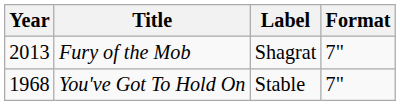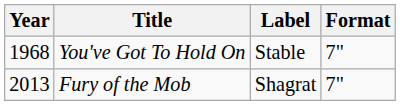rows swapped: You've Got To Hold On <-> Fury of the Mob
